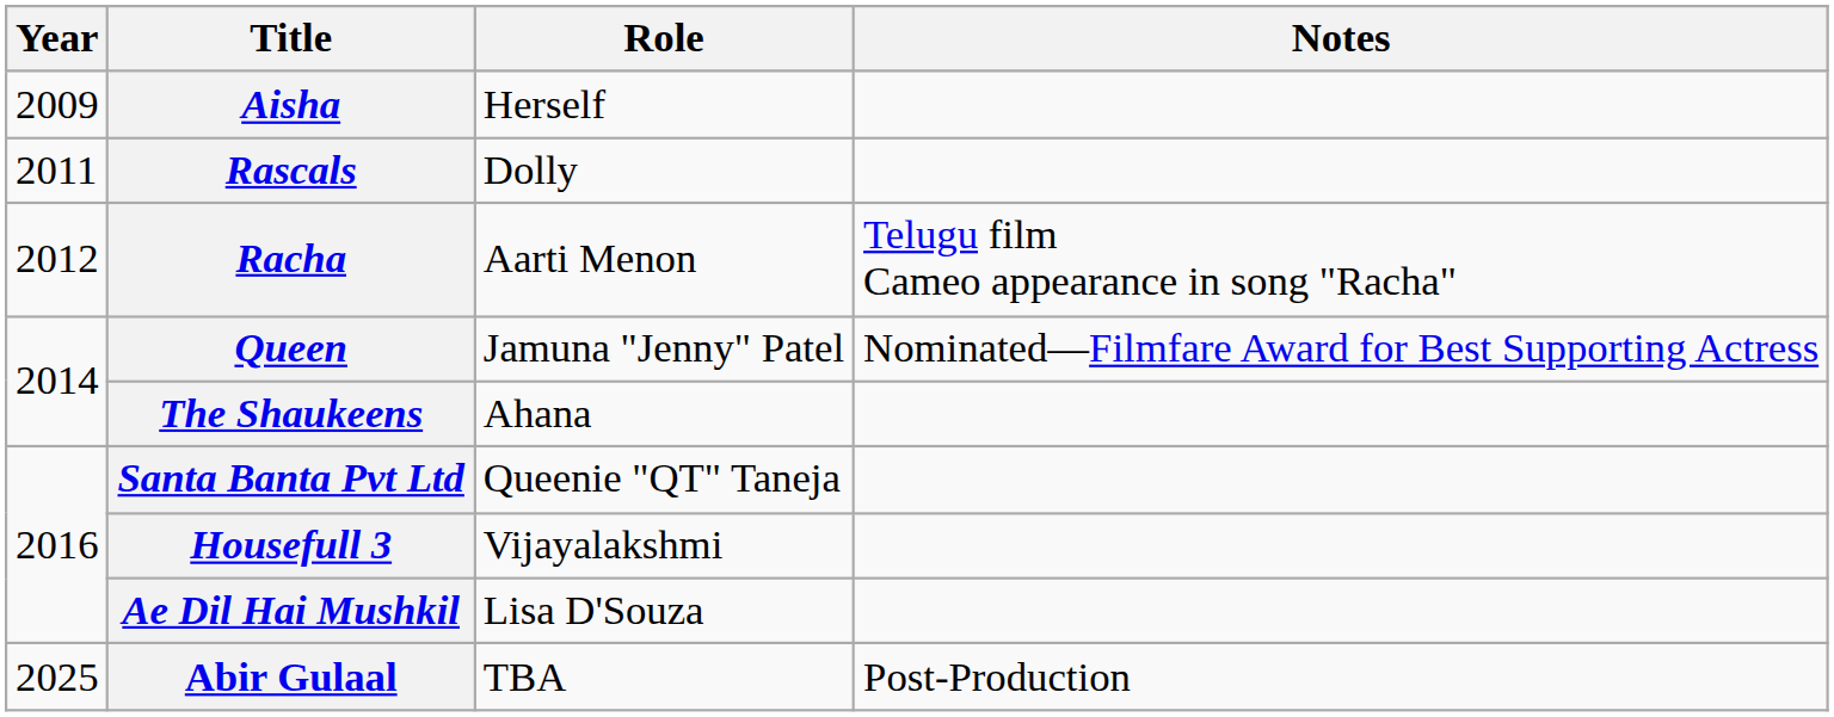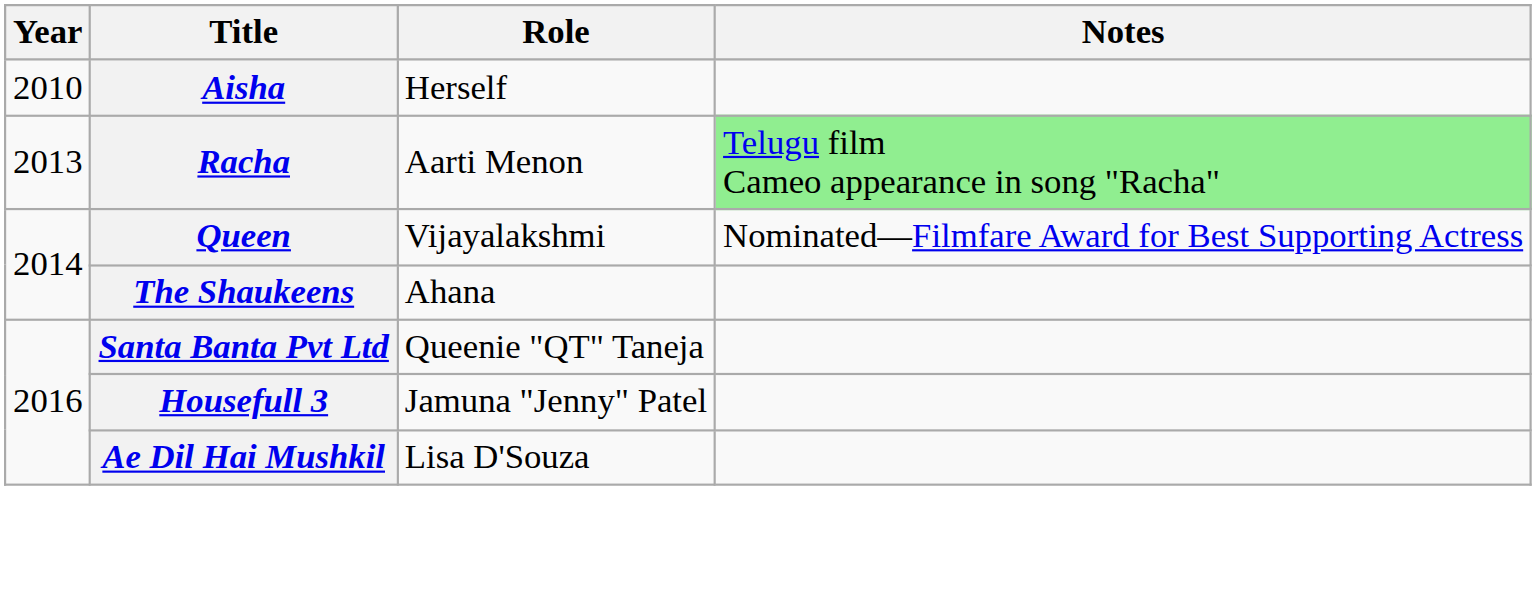Aisha | Year: 2009 -> 2010
- row: 2011 | Rascals | Dolly
Racha | Year: 2012 -> 2013
Racha | Notes: no background -> lightgreen background
Queen | Role: Jamuna "Jenny" Patel -> Vijayalakshmi
Housefull 3 | Role: Vijayalakshmi -> Jamuna "Jenny" Patel
- row: 2025 | Abir Gulaal | TBA | Post-Production
